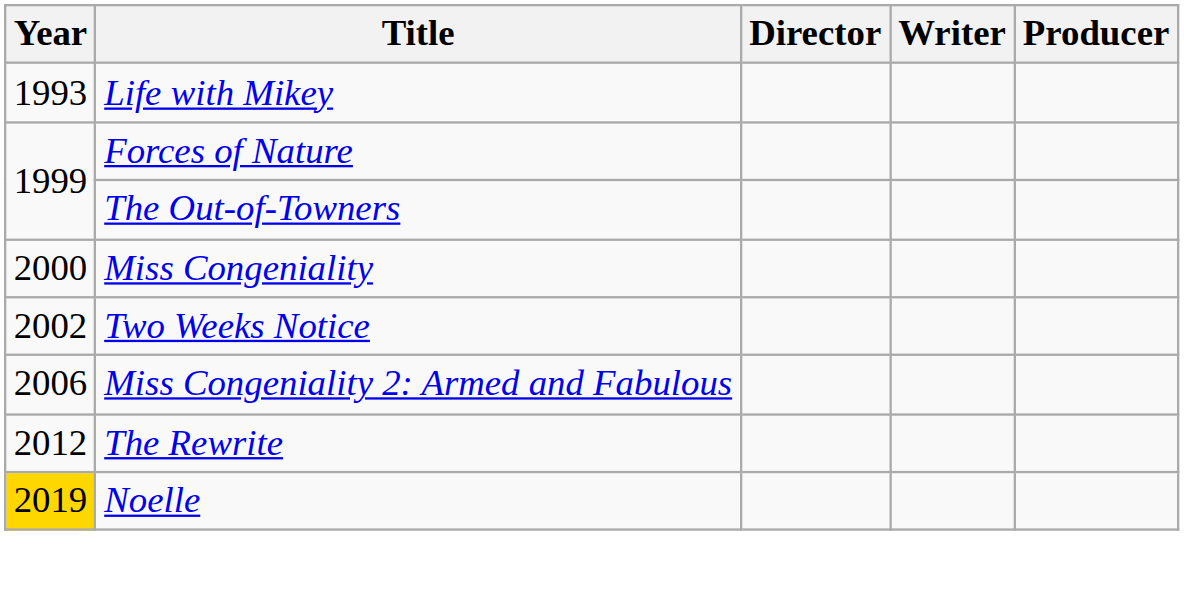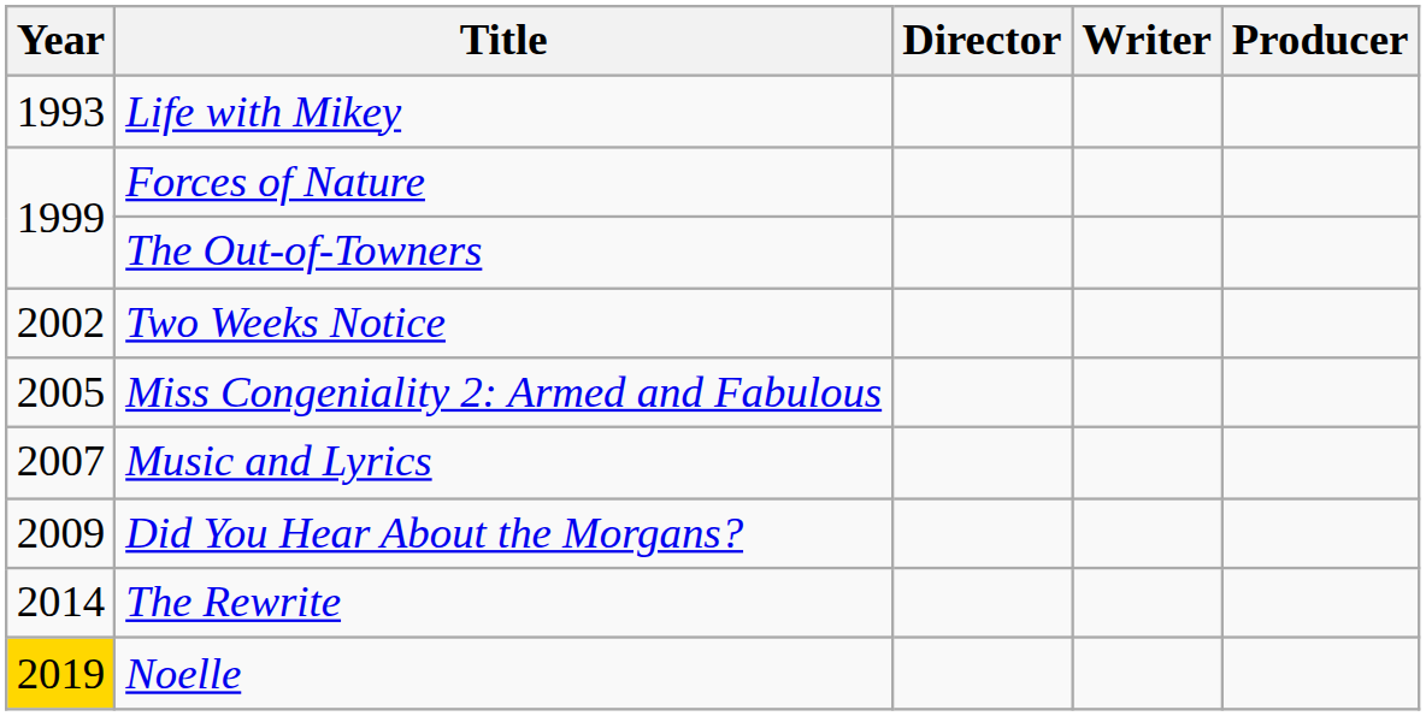- row: 2000 | Miss Congeniality
Miss Congeniality 2: Armed and Fabulous | Year: 2006 -> 2005
+ row: 2007 | Music and Lyrics
+ row: 2009 | Did You Hear About the Morgans?
The Rewrite | Year: 2012 -> 2014
